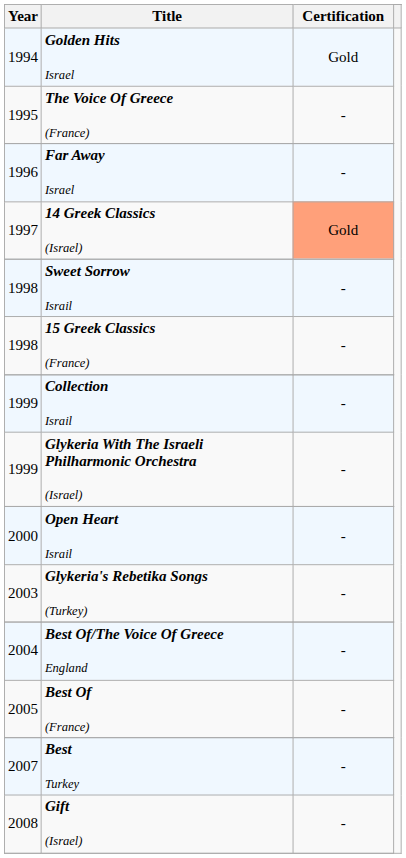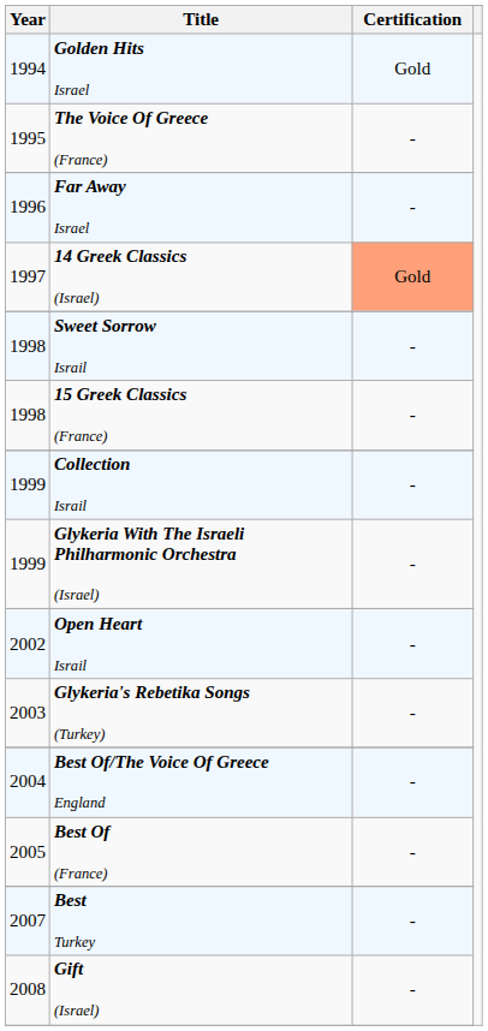Open Heart Israil | Year: 2000 -> 2002
